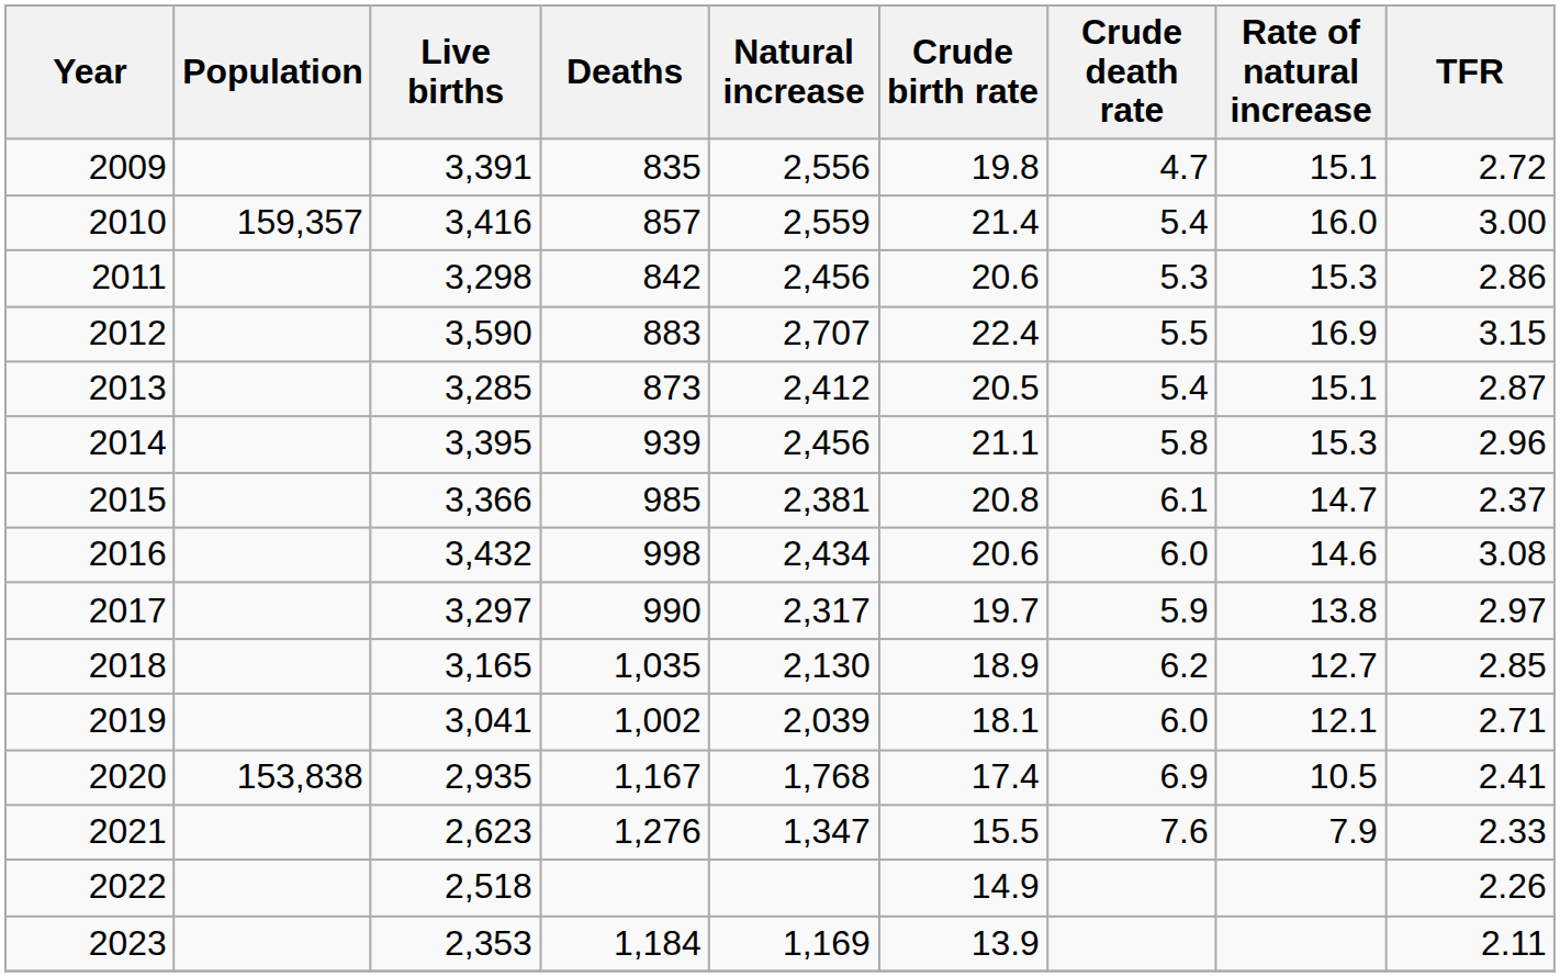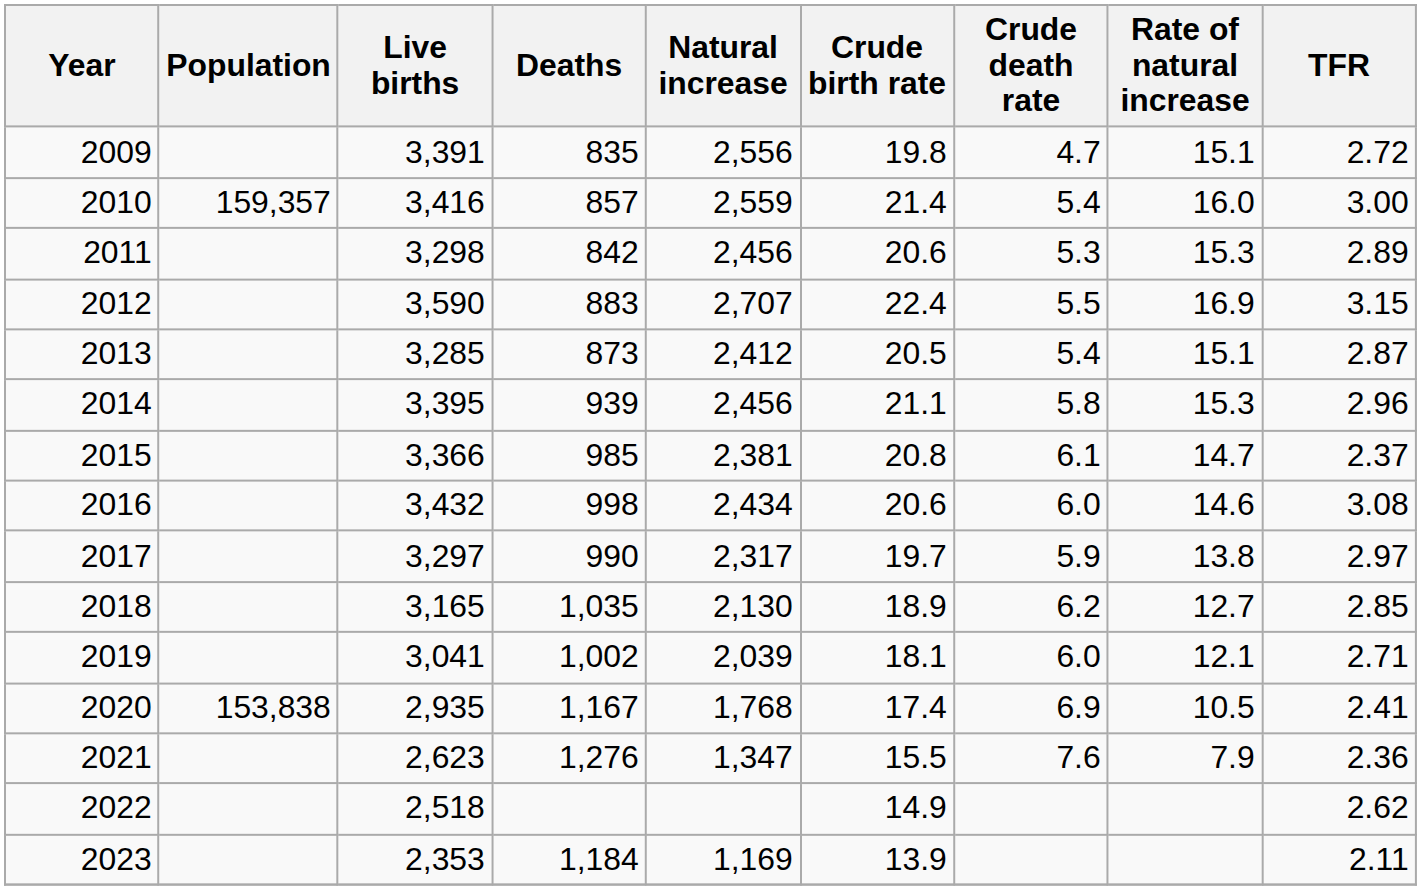2011 | TFR: 2.86 -> 2.89
2021 | TFR: 2.33 -> 2.36
2022 | TFR: 2.26 -> 2.62
